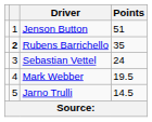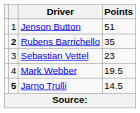Sebastian Vettel | Points: 24 -> 23
Jarno Trulli | column 2: normal -> bold
